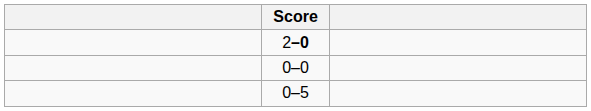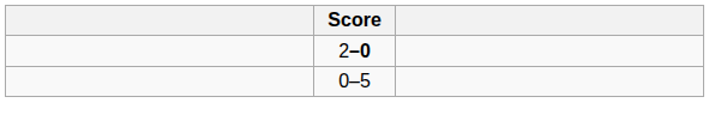- row: 0–0
